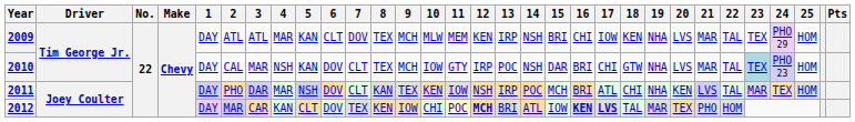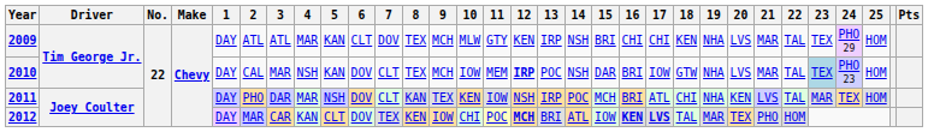2009 | 11: MEM -> GTY
2009 | 17: IOW -> CHI
2010 | 11: GTY -> MEM
2010 | 12: normal -> bold
2010 | 17: CHI -> IOW
